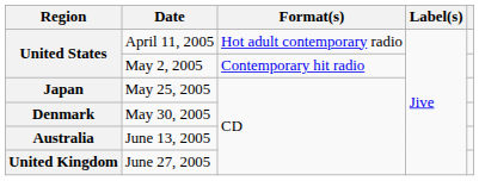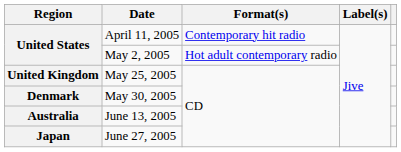April 11, 2005 | Format(s): Hot adult contemporary radio -> Contemporary hit radio
May 2, 2005 | Format(s): Contemporary hit radio -> Hot adult contemporary radio
May 25, 2005 | Region: Japan -> United Kingdom
June 27, 2005 | Region: United Kingdom -> Japan
